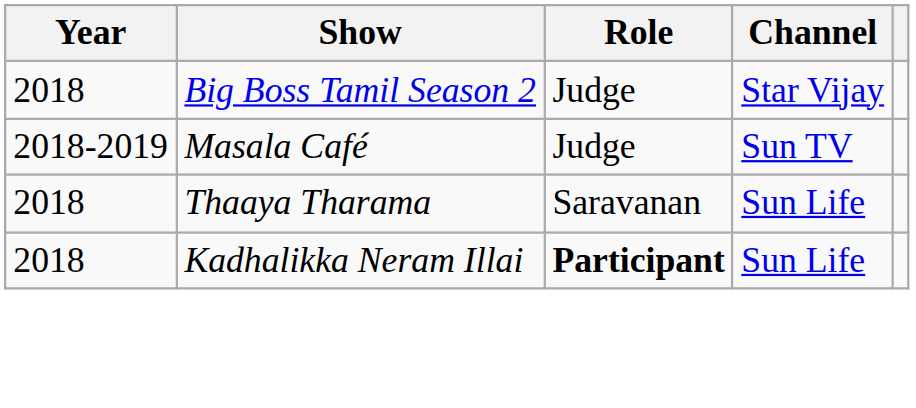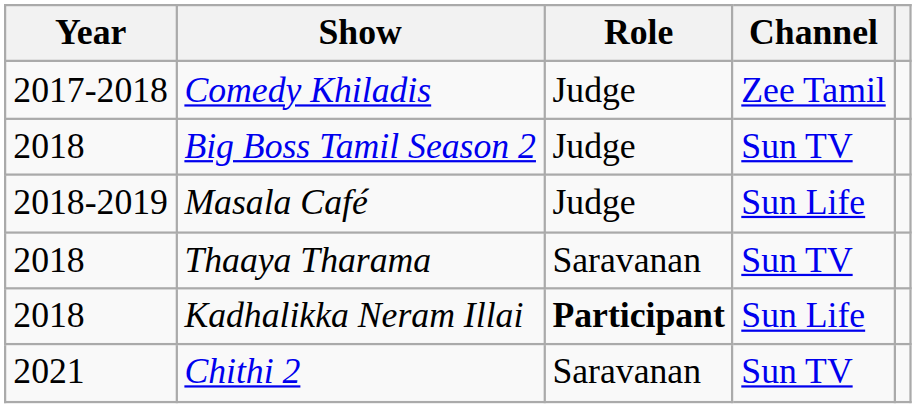+ row: 2017-2018 | Comedy Khiladis | Judge | Zee Tamil
Big Boss Tamil Season 2 | Channel: Star Vijay -> Sun TV
Masala Café | Channel: Sun TV -> Sun Life
Thaaya Tharama | Channel: Sun Life -> Sun TV
+ row: 2021 | Chithi 2 | Saravanan | Sun TV
